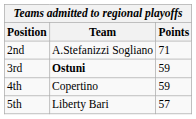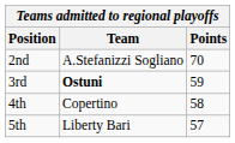2nd | Points: 71 -> 70
4th | Points: 59 -> 58
